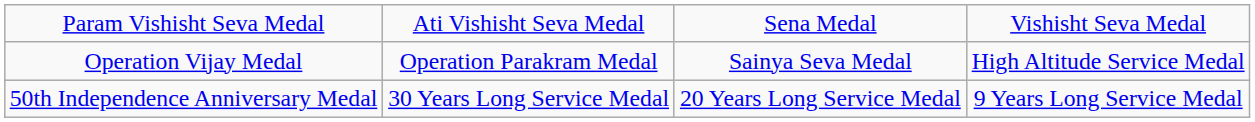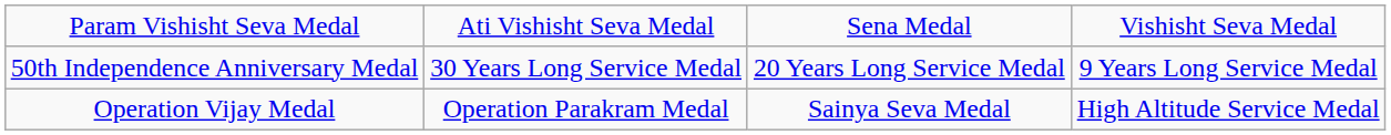rows swapped: Operation Vijay Medal <-> 50th Independence Anniversary Medal
